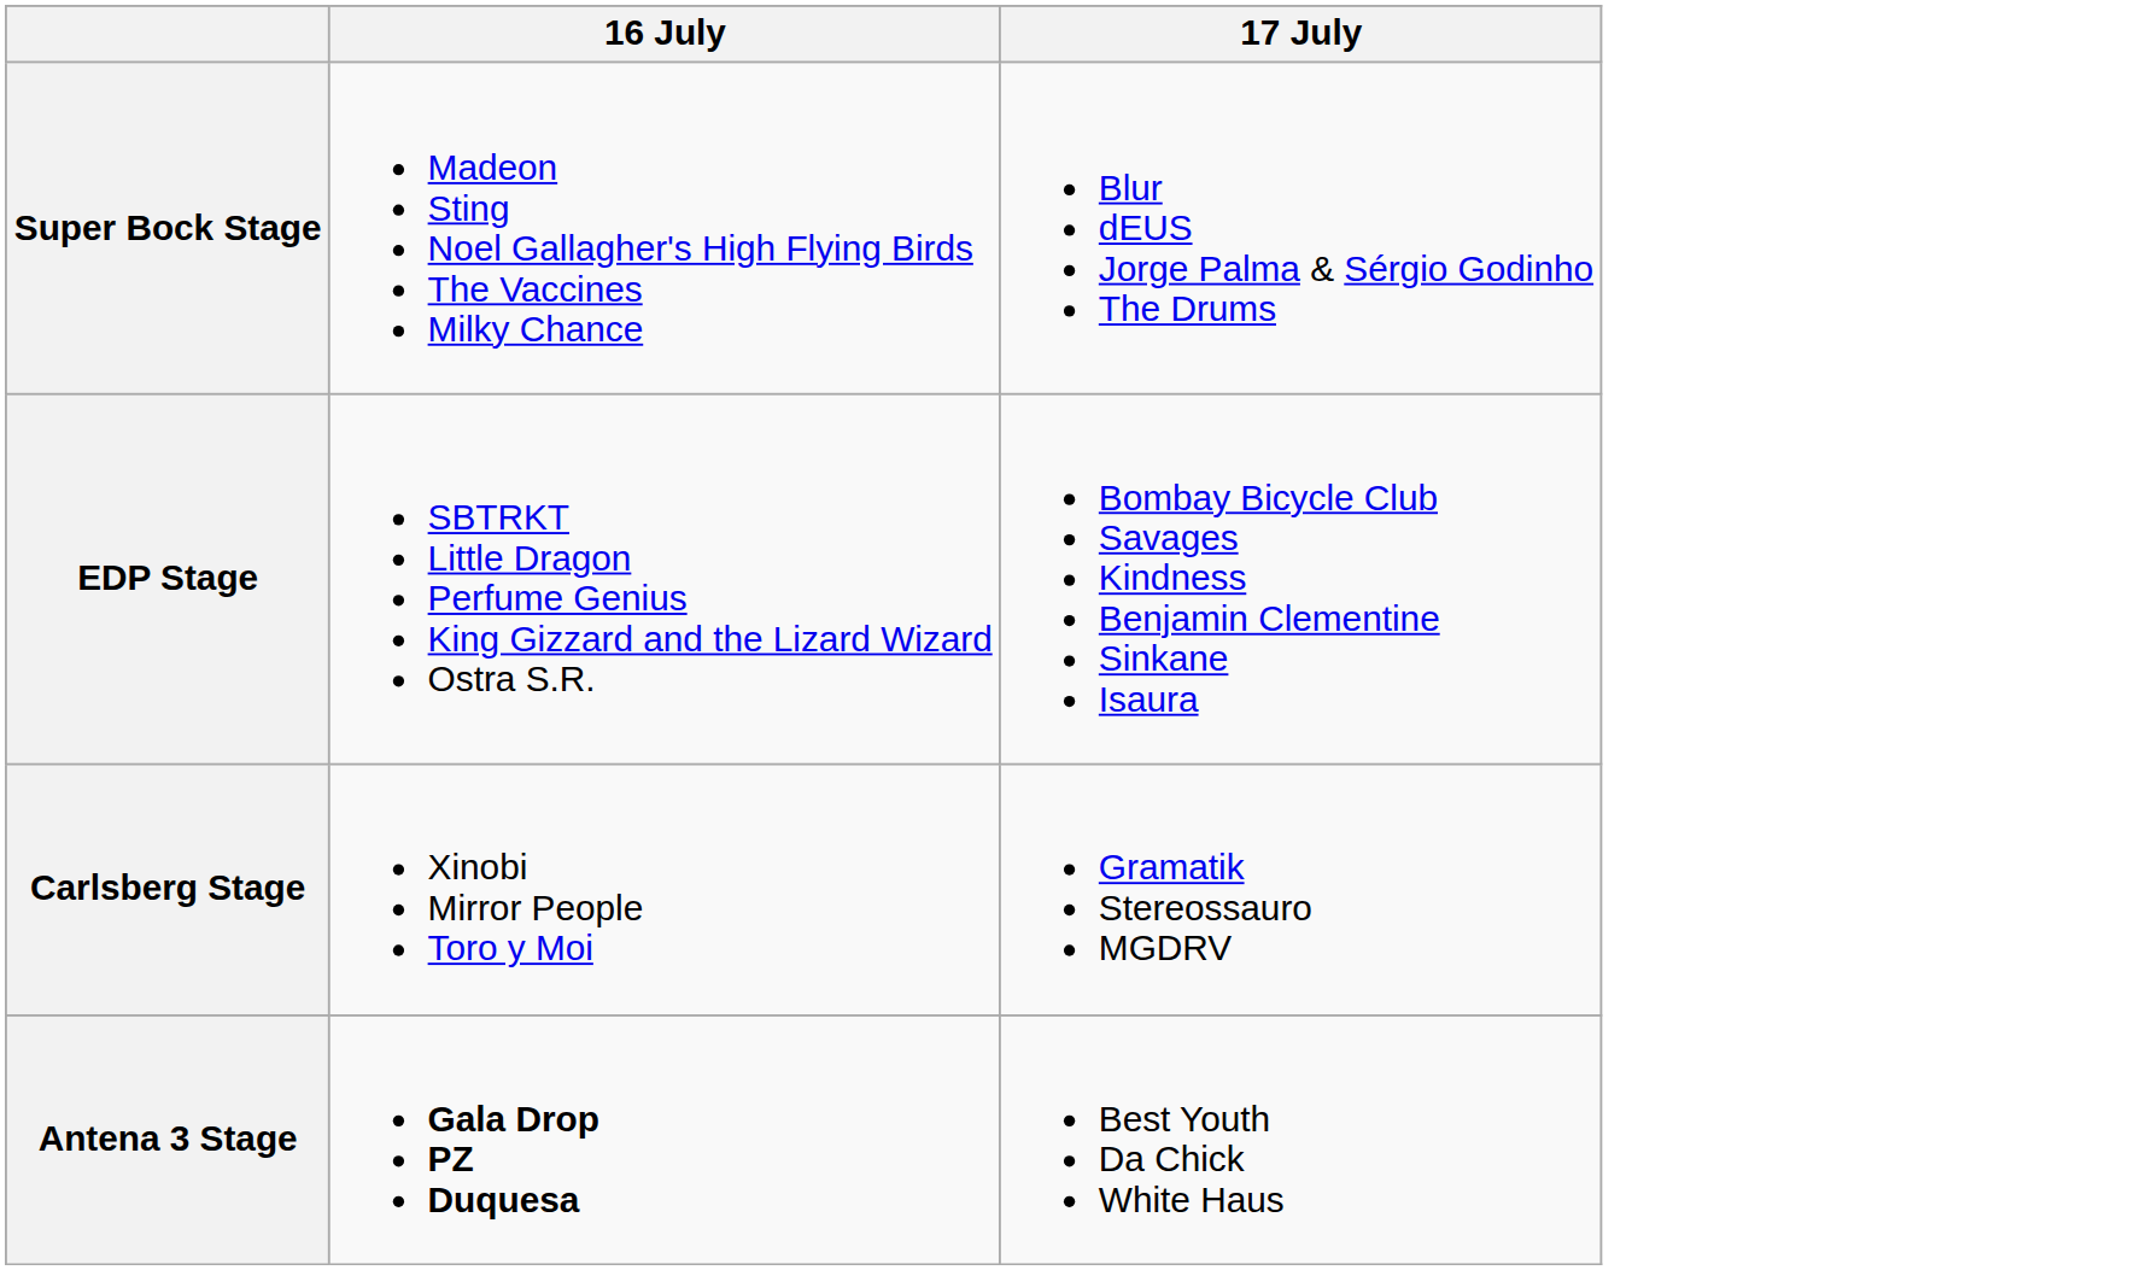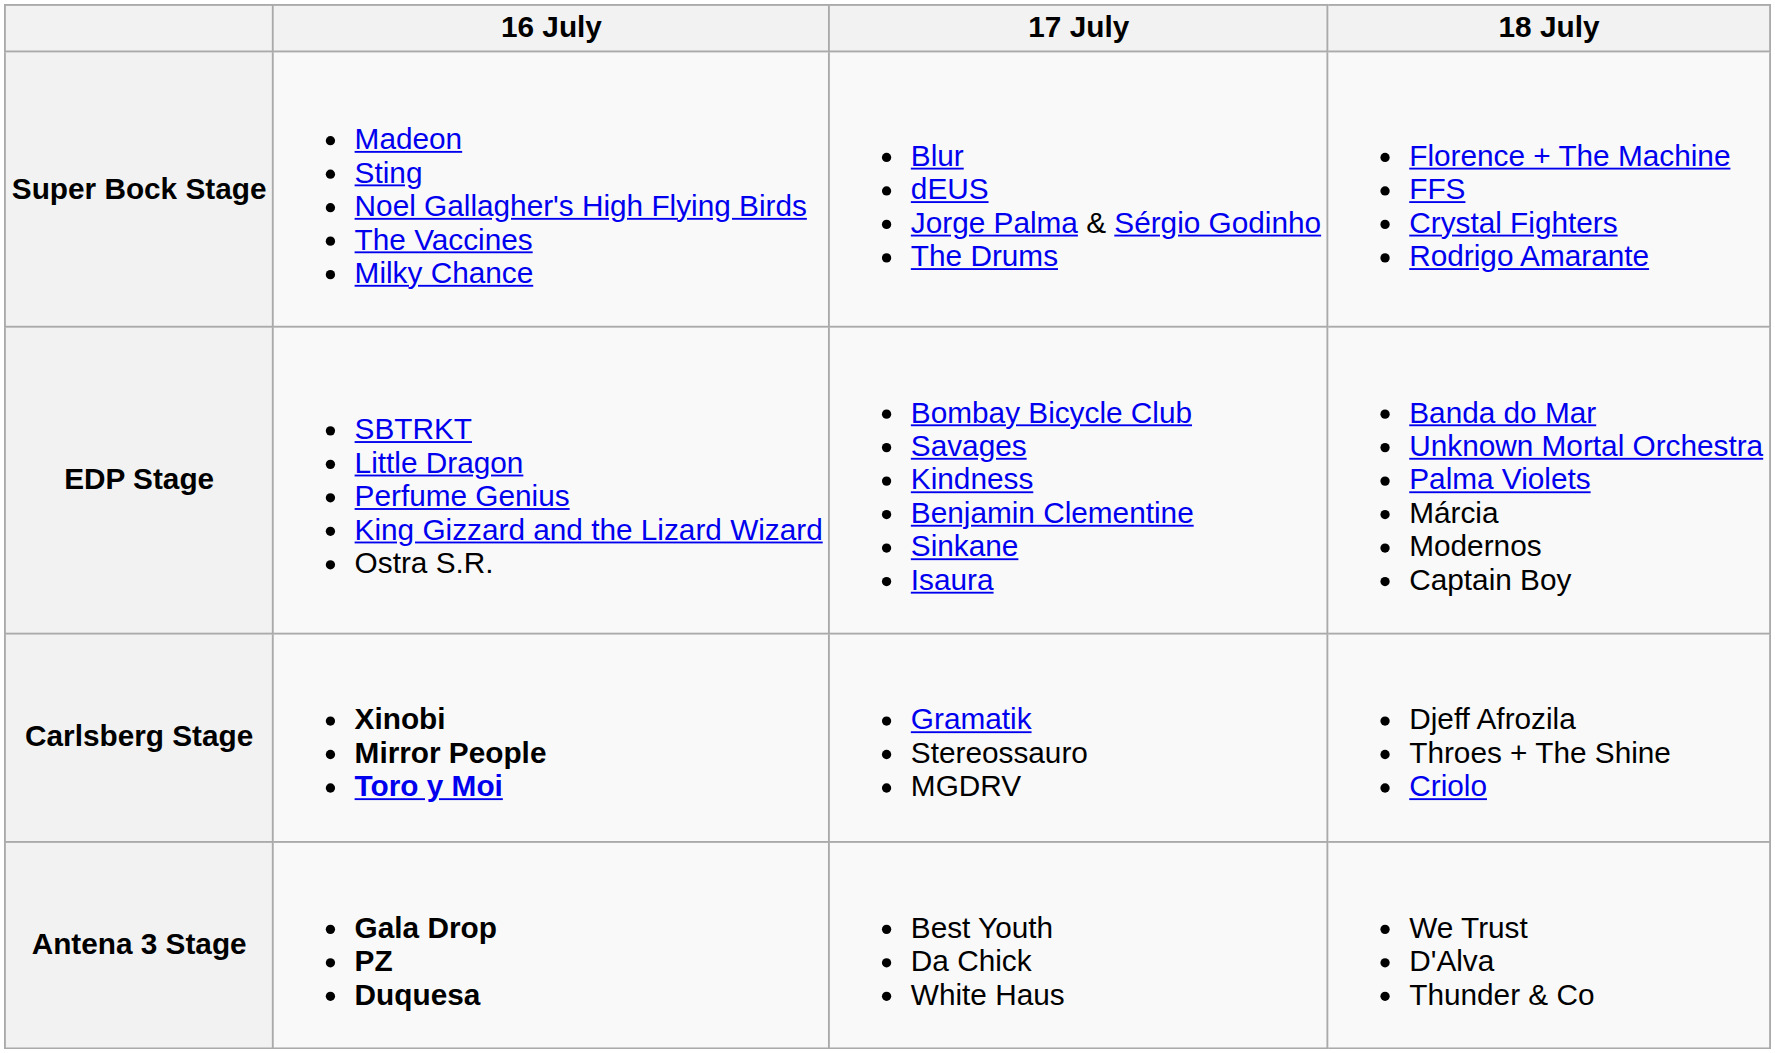+ column: 18 July | Florence + The Machine FFS Crystal Fighters Rodrigo Amarante | Banda do Mar Unknown Mortal Orchestra Palma Violets Márcia Modernos Captain Boy | Djeff Afrozila Throes + The Shine Criolo | We Trust D'Alva Thunder & Co
Carlsberg Stage | 16 July: normal -> bold
